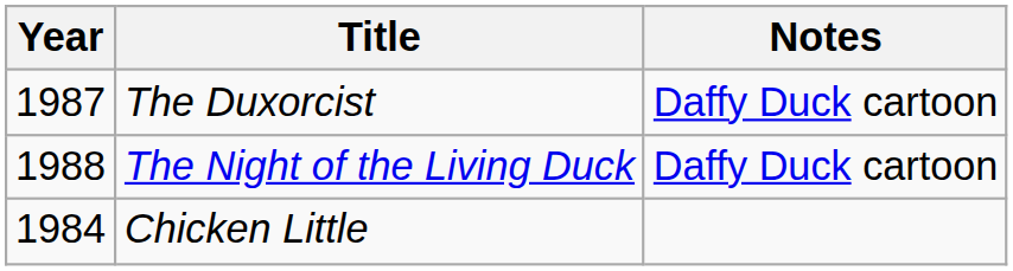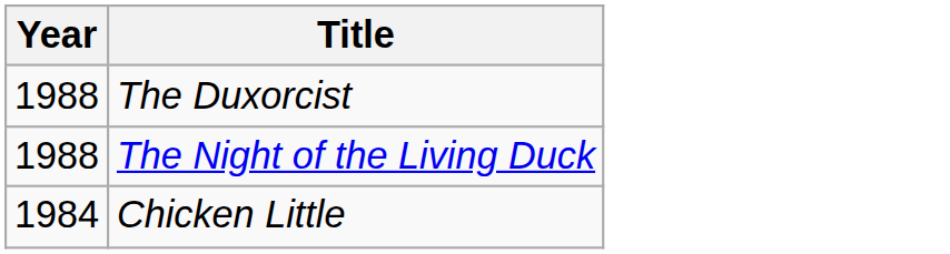- column: Notes | Daffy Duck cartoon | Daffy Duck cartoon
The Duxorcist | Year: 1987 -> 1988
